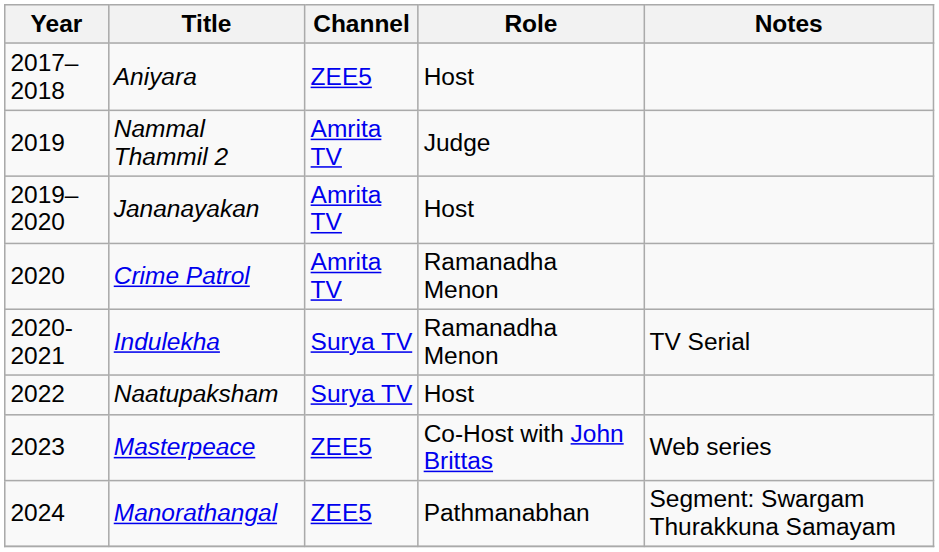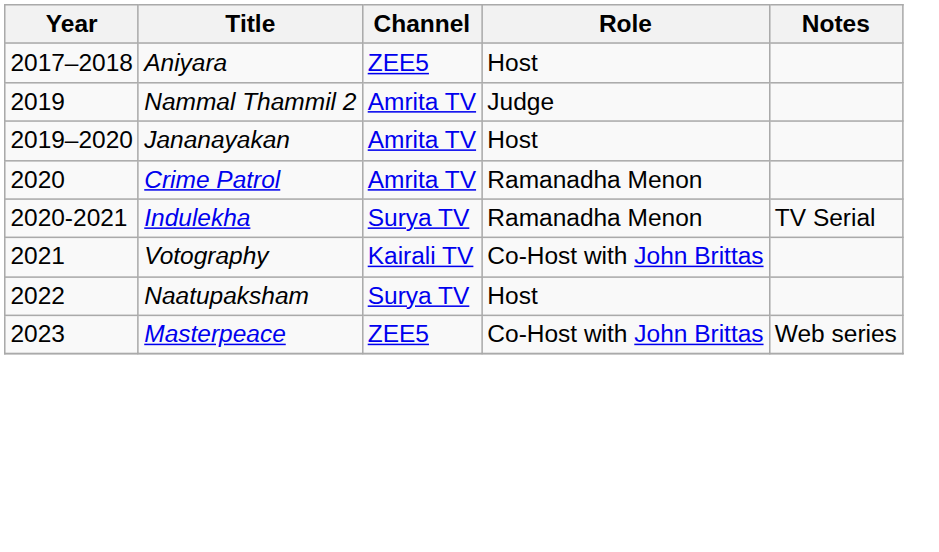+ row: 2021 | Votography | Kairali TV | Co-Host with John Brittas
- row: 2024 | Manorathangal | ZEE5 | Pathmanabhan | Segment: Swargam Thurakkuna Samayam
